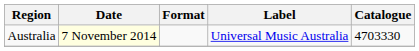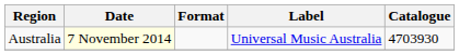Australia | Catalogue: 4703330 -> 4703930
